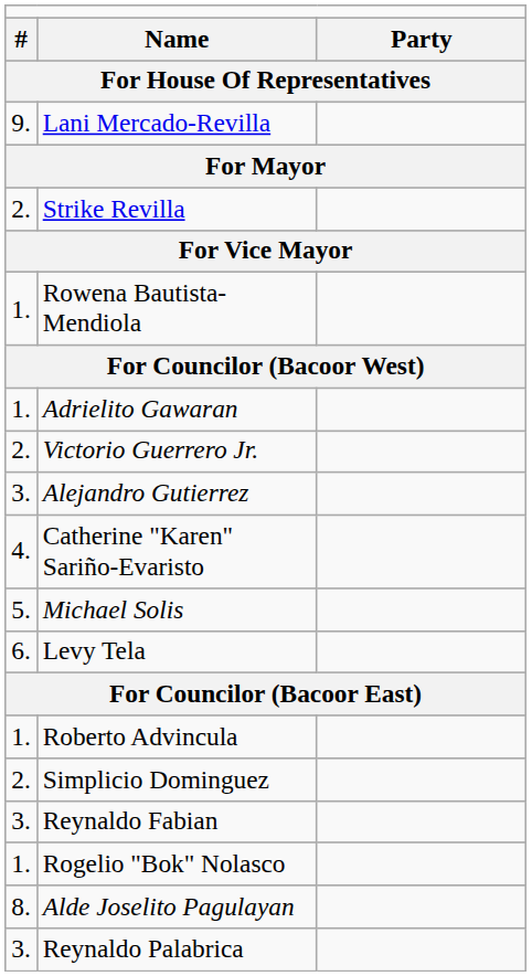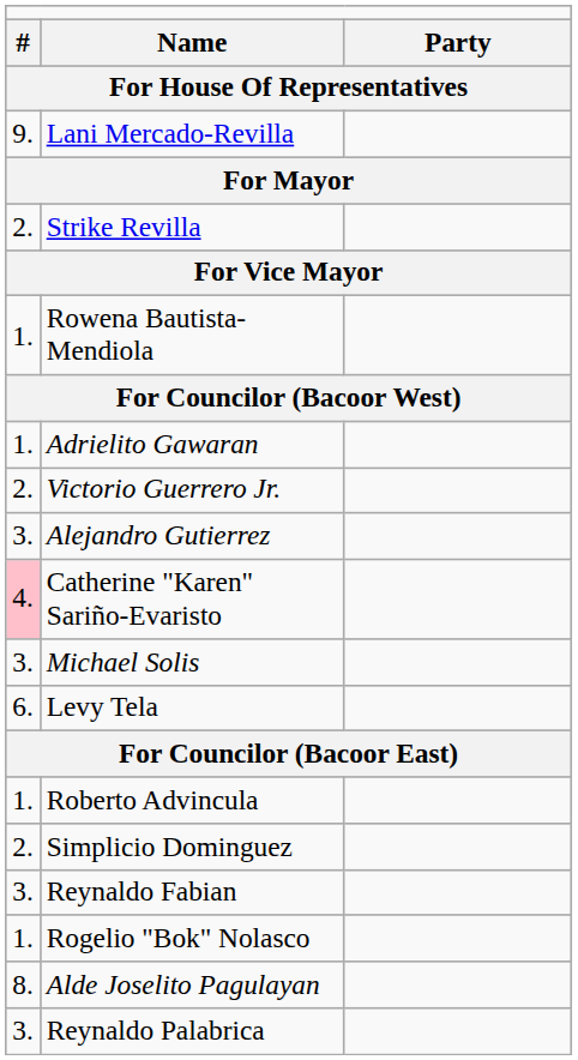Catherine "Karen" Sariño-Evaristo | column 1: no background -> pink background
Michael Solis | column 1: 5. -> 3.
